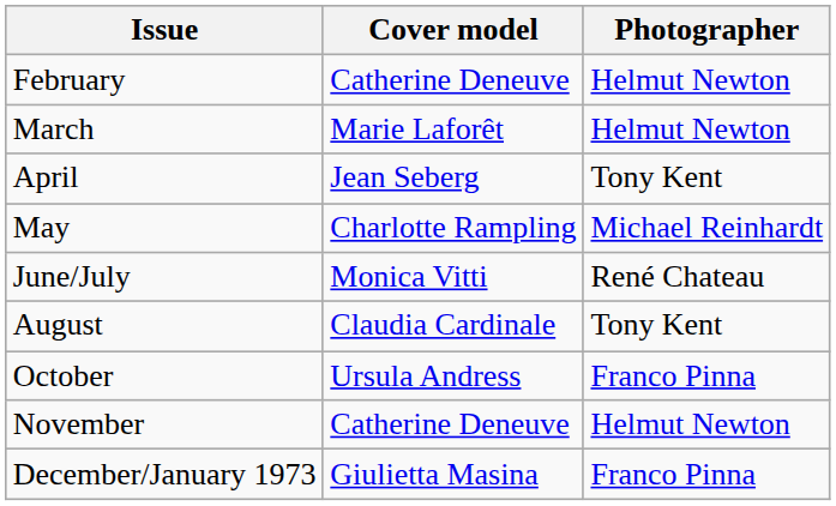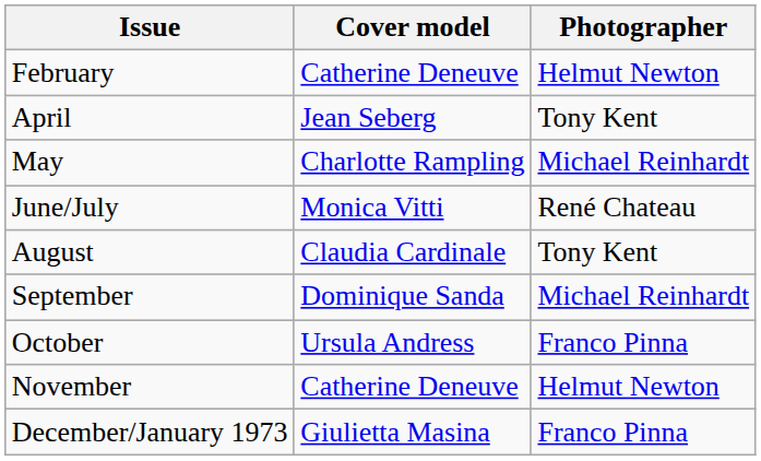- row: March | Marie Laforêt | Helmut Newton
+ row: September | Dominique Sanda | Michael Reinhardt
